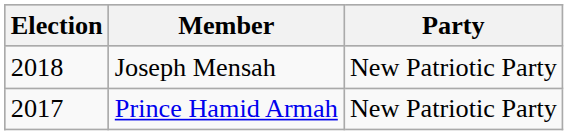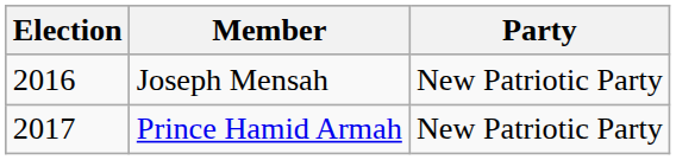Joseph Mensah | Election: 2018 -> 2016
